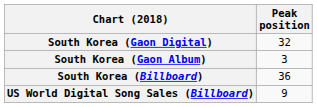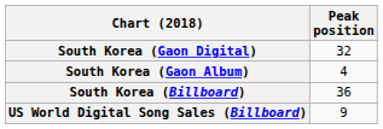South Korea (Gaon Album) | Peak position: 3 -> 4
